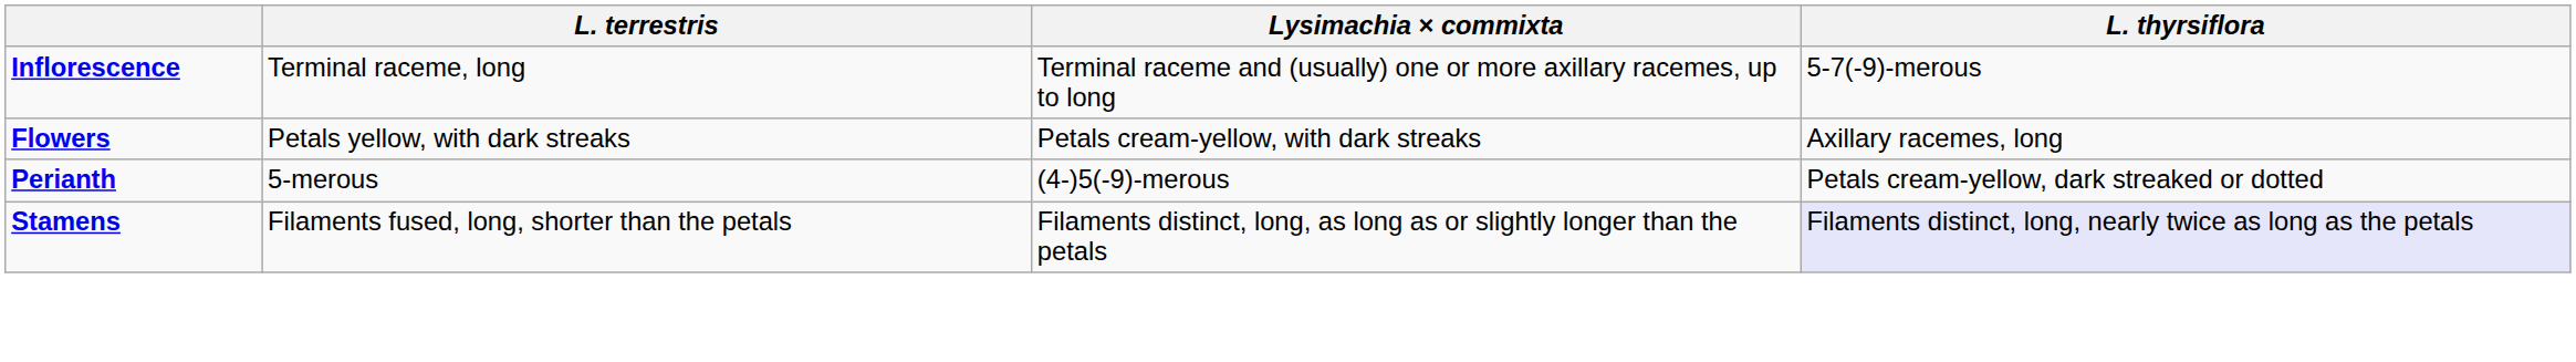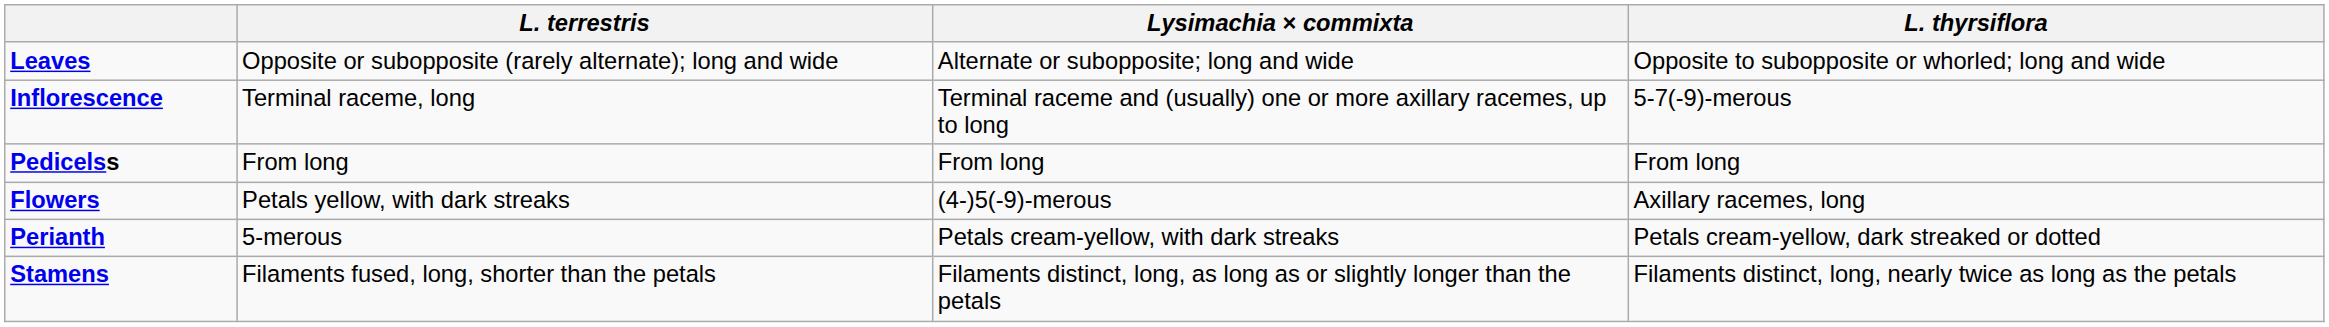+ row: Leaves | Opposite or subopposite (rarely alternate); long and wide | Alternate or subopposite; long and wide | Opposite to subopposite or whorled; long and wide
+ row: Pedicelss | From long | From long | From long
Flowers | Lysimachia × commixta: Petals cream-yellow, with dark streaks -> (4-)5(-9)-merous
Perianth | Lysimachia × commixta: (4-)5(-9)-merous -> Petals cream-yellow, with dark streaks
Stamens | L. thyrsiflora: lavender background -> no background
